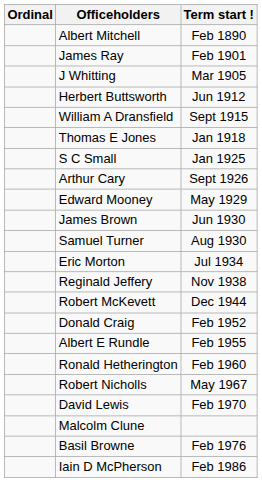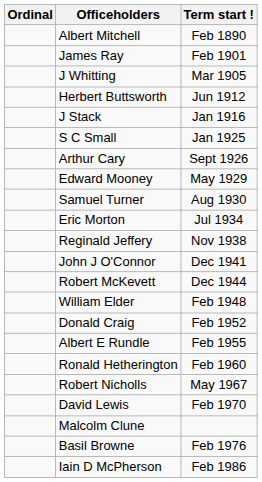- row: William A Dransfield | Sept 1915
+ row: J Stack | Jan 1916
- row: Thomas E Jones | Jan 1918
- row: James Brown | Jun 1930
+ row: John J O'Connor | Dec 1941
+ row: William Elder | Feb 1948
